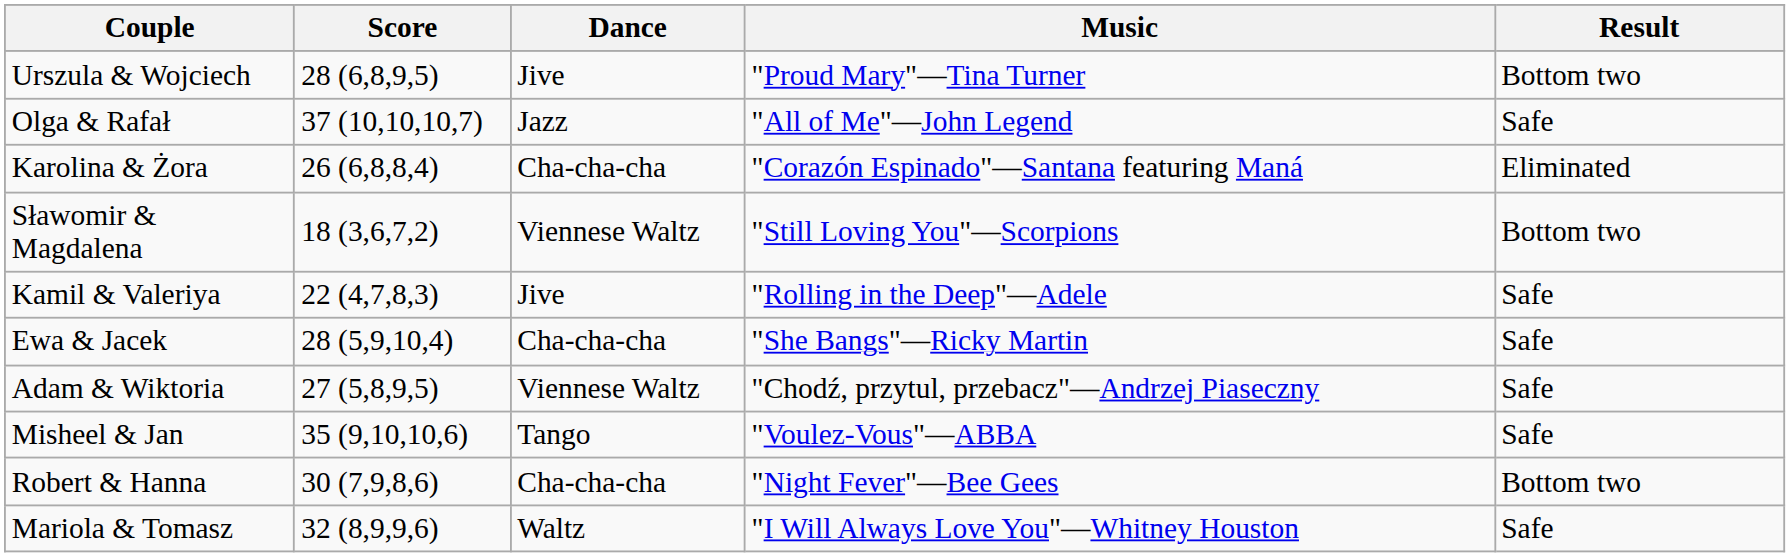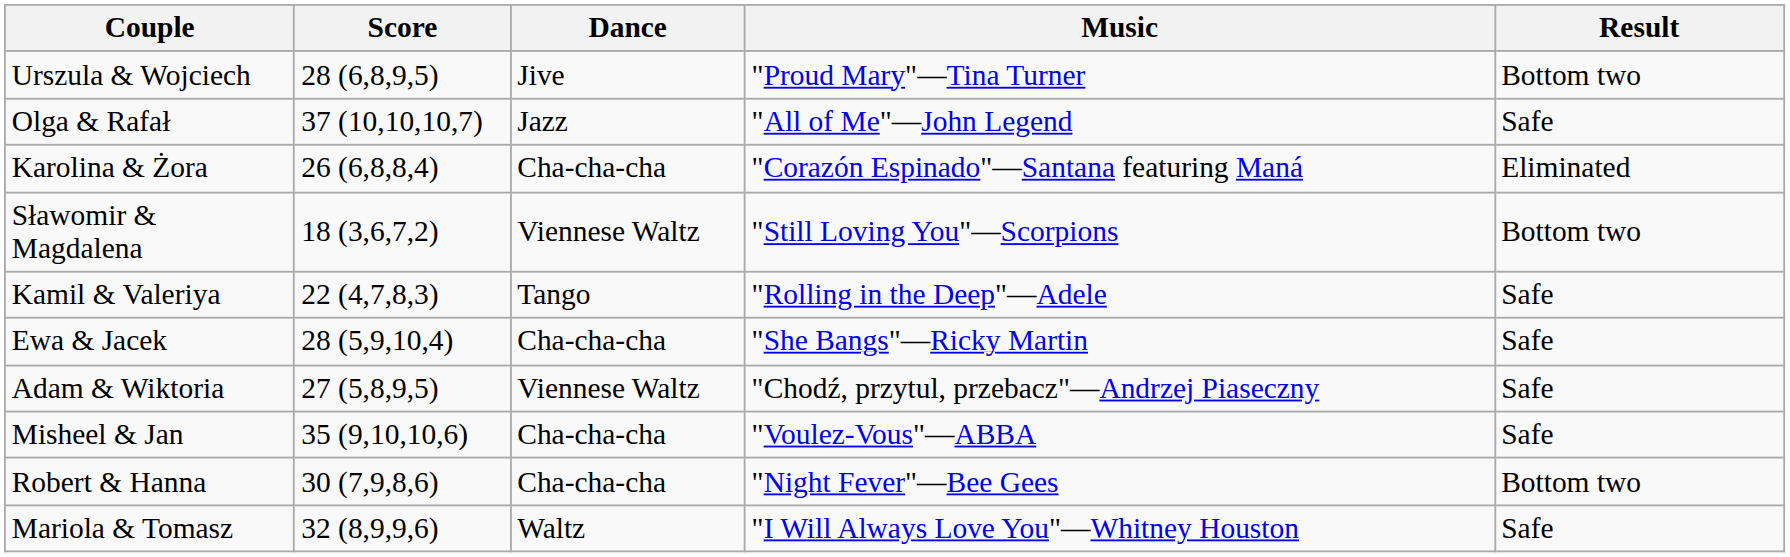Kamil & Valeriya | Dance: Jive -> Tango
Misheel & Jan | Dance: Tango -> Cha-cha-cha
